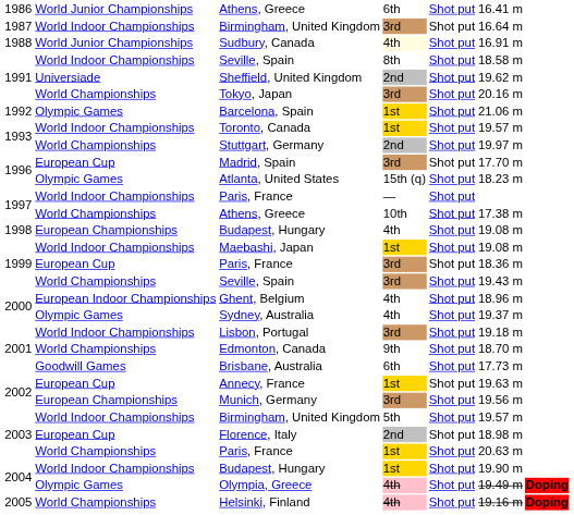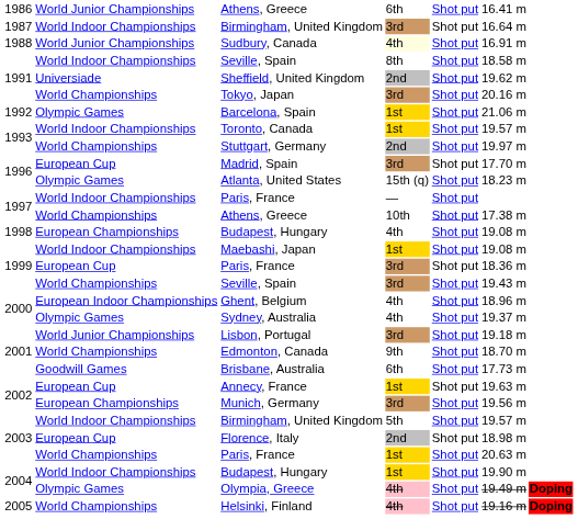Lisbon, Portugal | column 2: World Indoor Championships -> World Junior Championships
